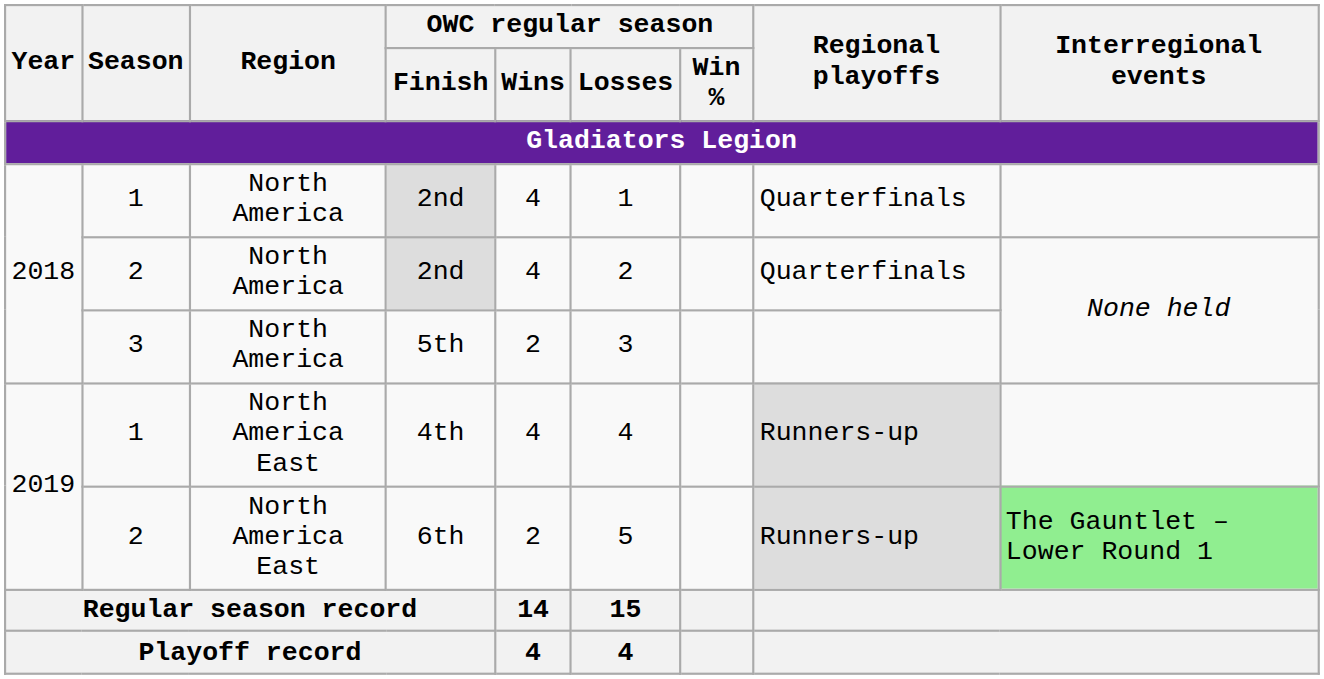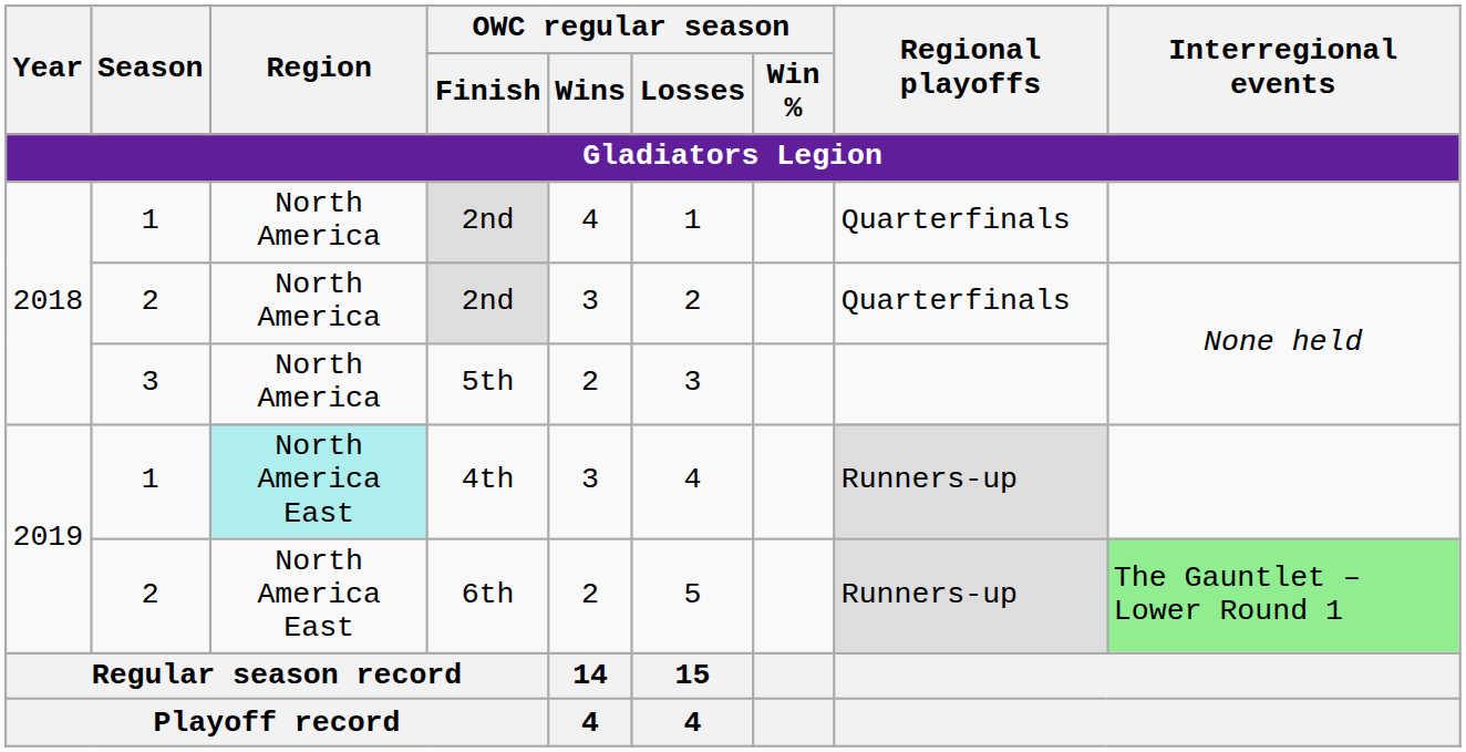2 / 2nd | OWC regular season / Wins / Gladiators Legion: 4 -> 3
4th | Region / Gladiators Legion: no background -> paleturquoise background
4th | OWC regular season / Wins / Gladiators Legion: 4 -> 3
